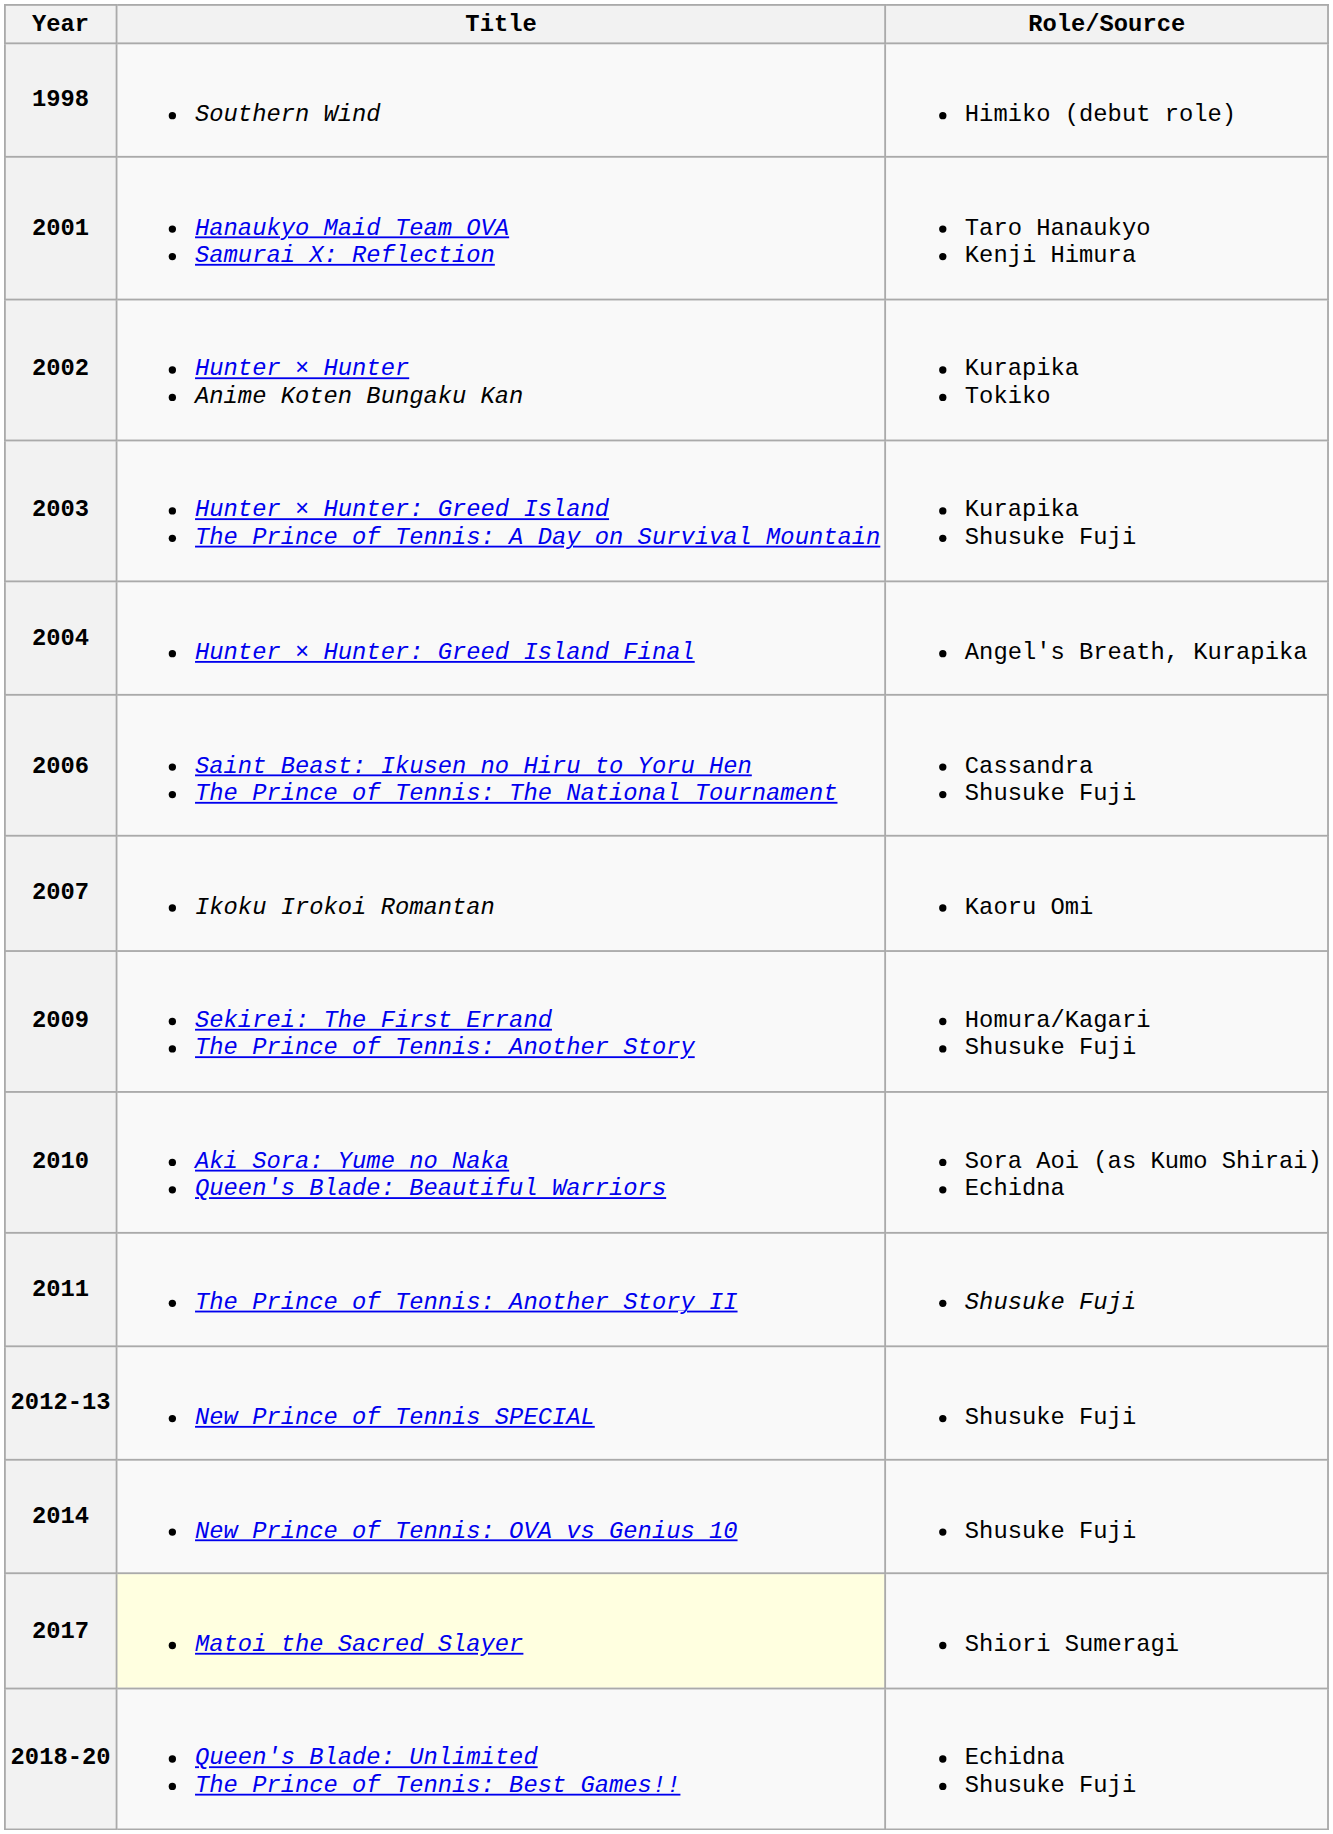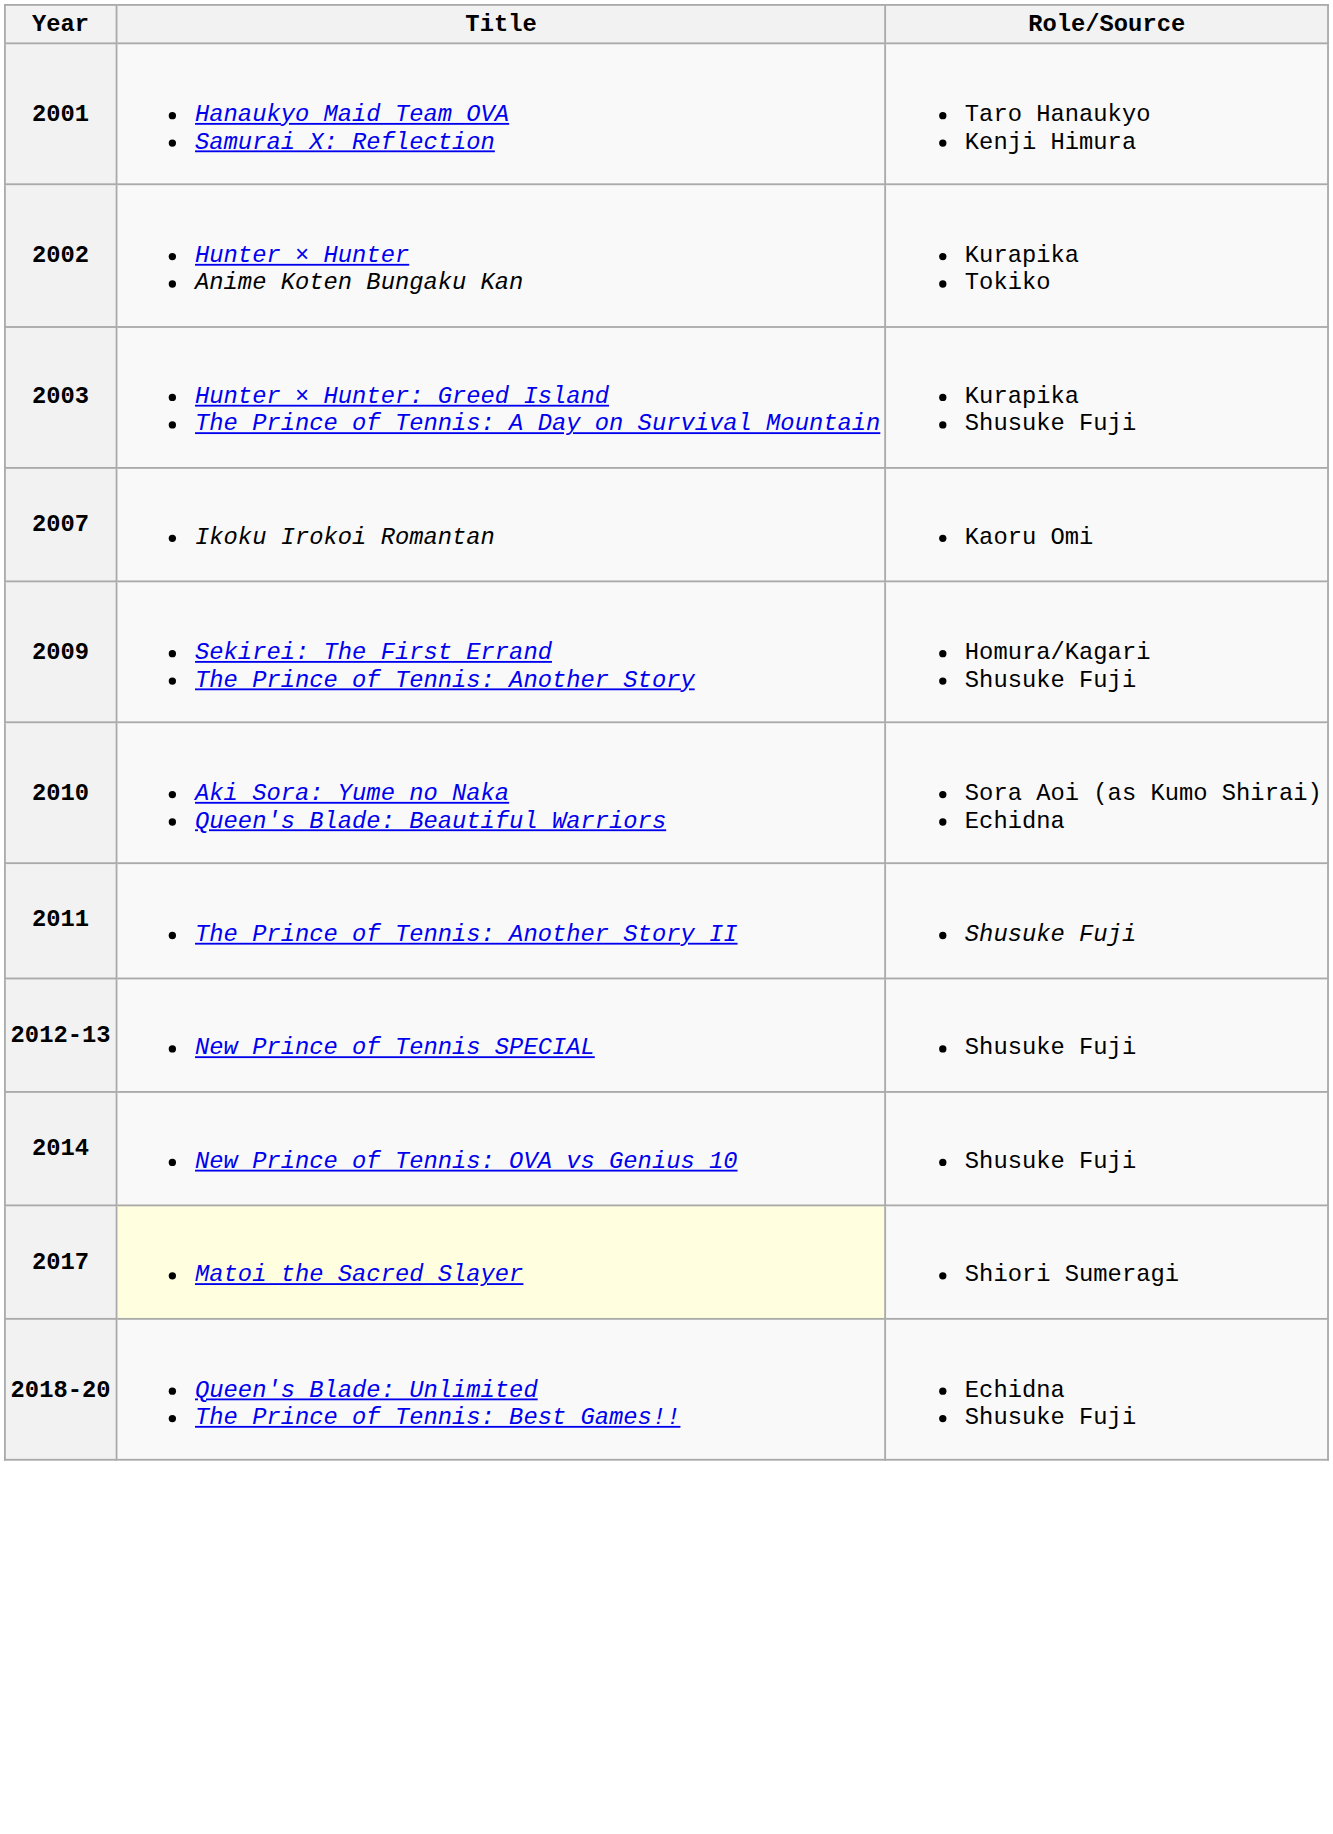- row: 1998 | Southern Wind | Himiko (debut role)
- row: 2004 | Hunter × Hunter: Greed Island Final | Angel's Breath, Kurapika
- row: 2006 | Saint Beast: Ikusen no Hiru to Yoru Hen The Prince of Tennis: The National Tournament | Cassandra Shusuke Fuji
